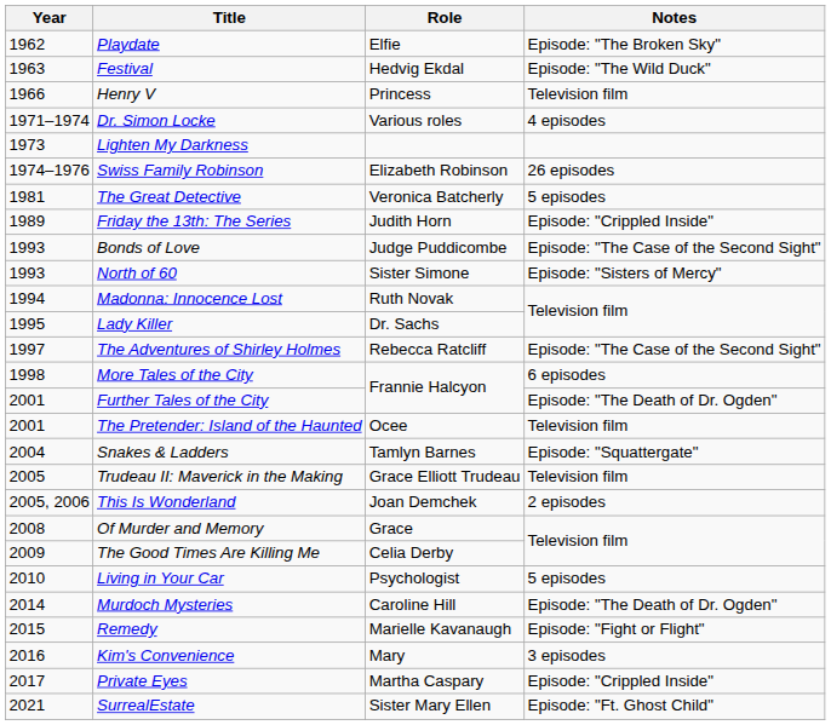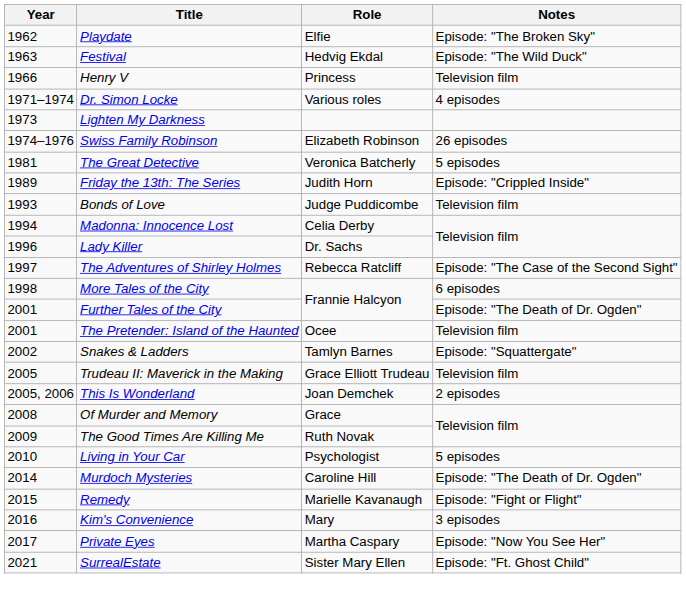Bonds of Love | Notes: Episode: "The Case of the Second Sight" -> Television film
- row: 1993 | North of 60 | Sister Simone | Episode: "Sisters of Mercy"
Madonna: Innocence Lost | Role: Ruth Novak -> Celia Derby
Lady Killer | Year: 1995 -> 1996
Snakes & Ladders | Year: 2004 -> 2002
The Good Times Are Killing Me | Role: Celia Derby -> Ruth Novak
Private Eyes | Notes: Episode: "Crippled Inside" -> Episode: "Now You See Her"
